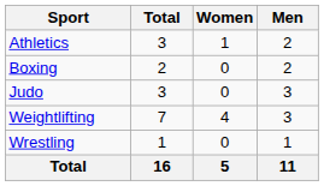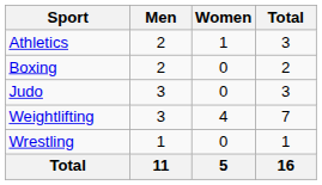columns swapped: Men <-> Total
